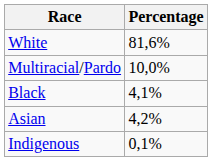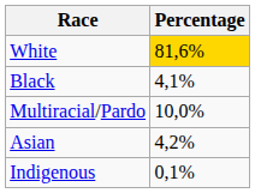White | Percentage: no background -> gold background
rows swapped: Black <-> Multiracial/Pardo
